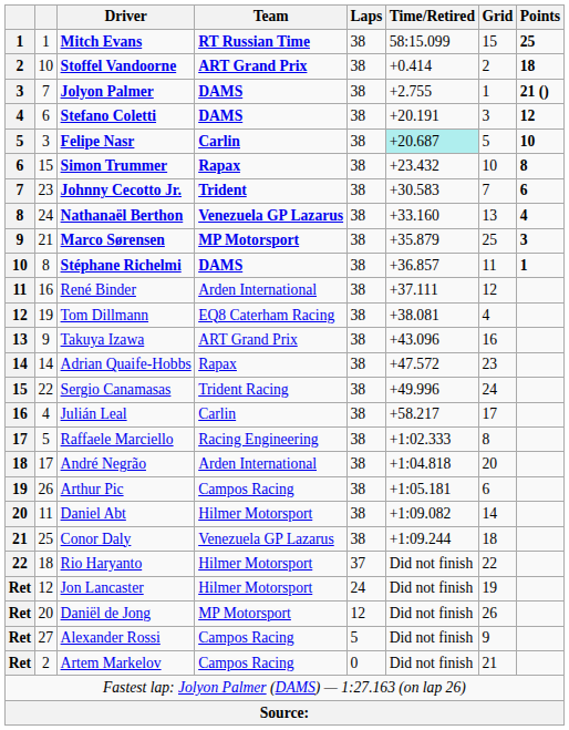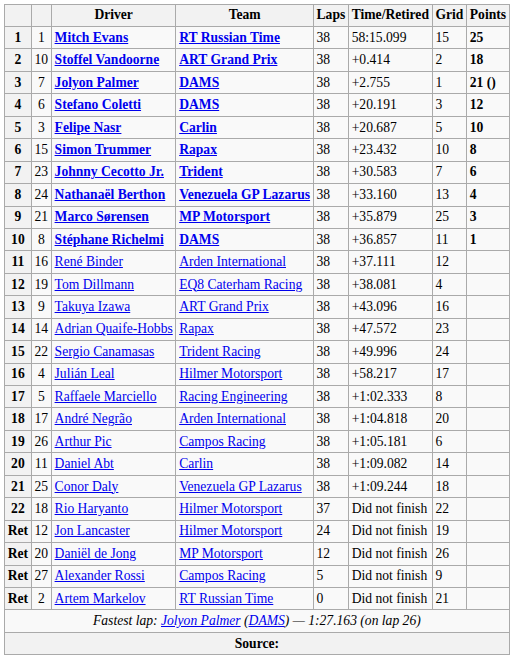Felipe Nasr | Time/Retired: paleturquoise background -> no background
Julián Leal | Team: Carlin -> Hilmer Motorsport
Daniel Abt | Team: Hilmer Motorsport -> Carlin
Artem Markelov | Team: Campos Racing -> RT Russian Time
